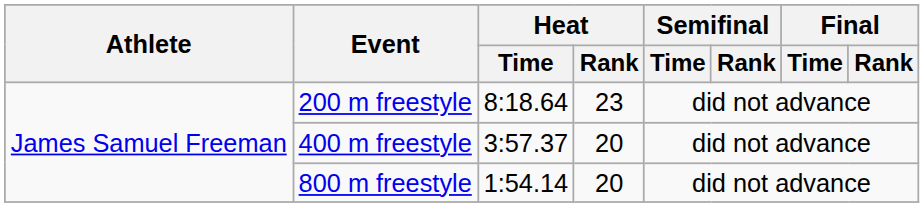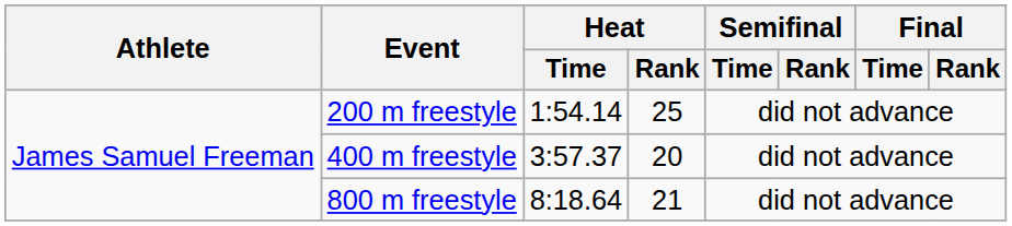200 m freestyle | Heat / Time: 8:18.64 -> 1:54.14
200 m freestyle | Heat / Rank: 23 -> 25
800 m freestyle | Heat / Time: 1:54.14 -> 8:18.64
800 m freestyle | Heat / Rank: 20 -> 21
